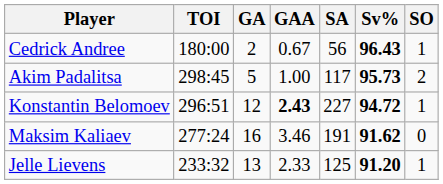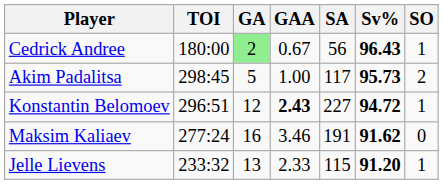Cedrick Andree | GA: no background -> lightgreen background
Jelle Lievens | SA: 125 -> 115
